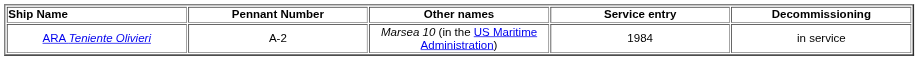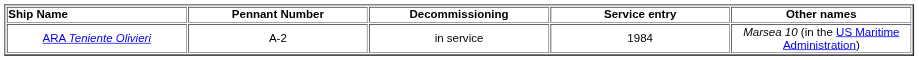columns swapped: Other names <-> Decommissioning
